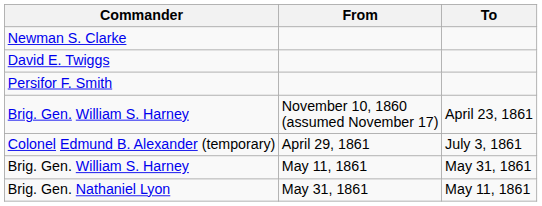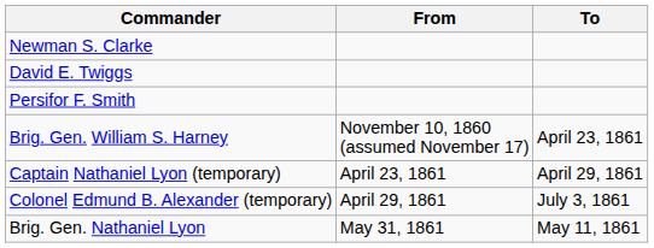+ row: Captain Nathaniel Lyon (temporary) | April 23, 1861 | April 29, 1861
- row: Brig. Gen. William S. Harney | May 11, 1861 | May 31, 1861
